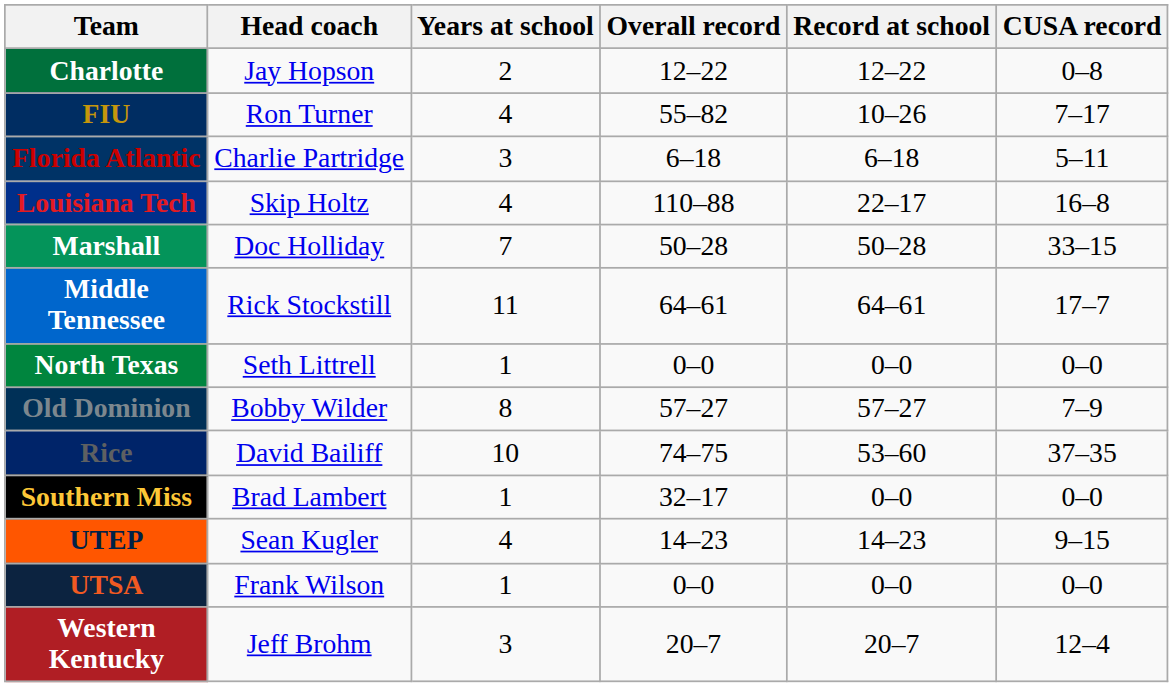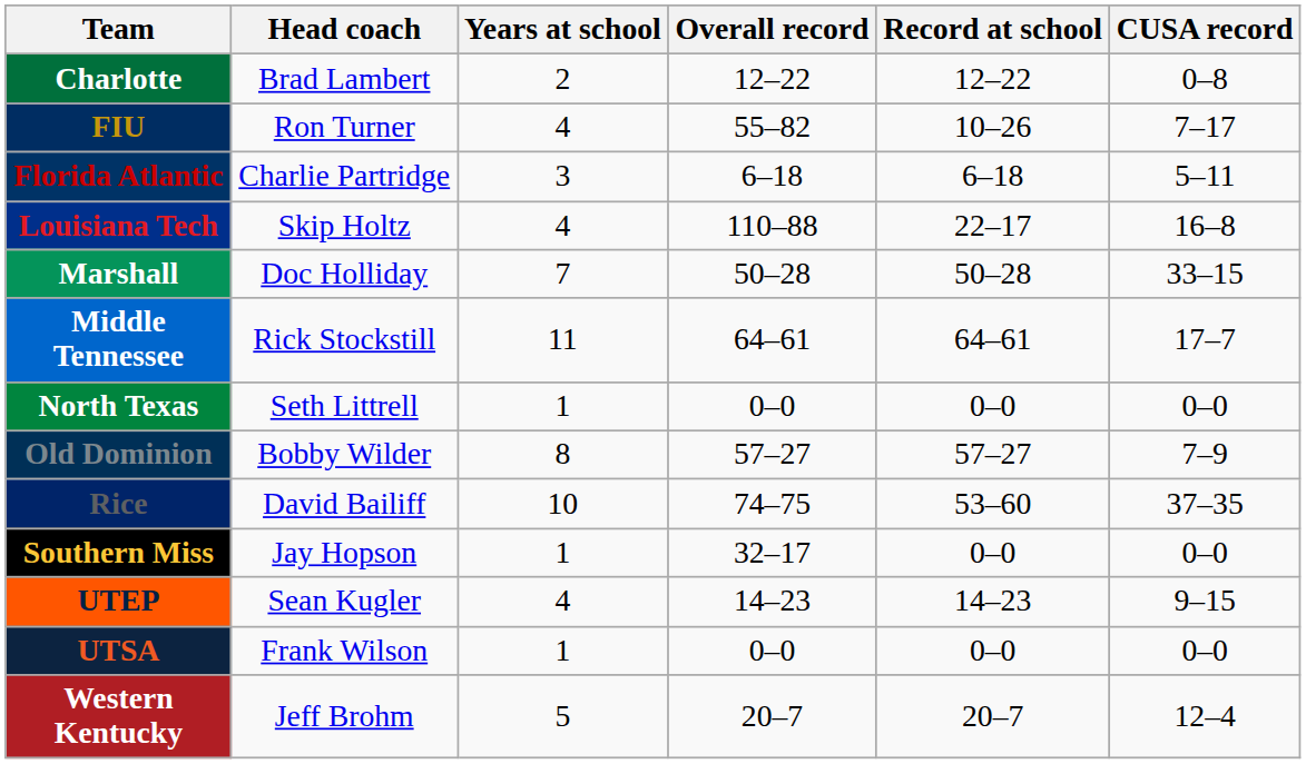Charlotte | Head coach: Jay Hopson -> Brad Lambert
Southern Miss | Head coach: Brad Lambert -> Jay Hopson
Western Kentucky | Years at school: 3 -> 5
